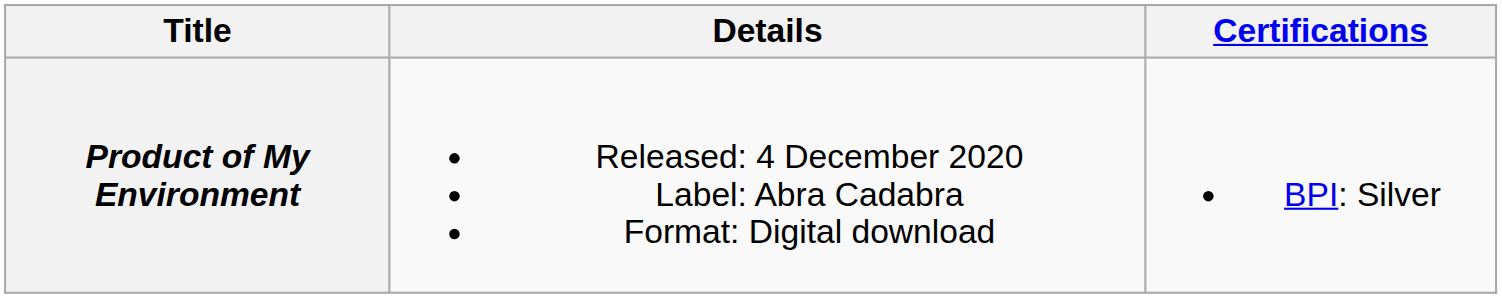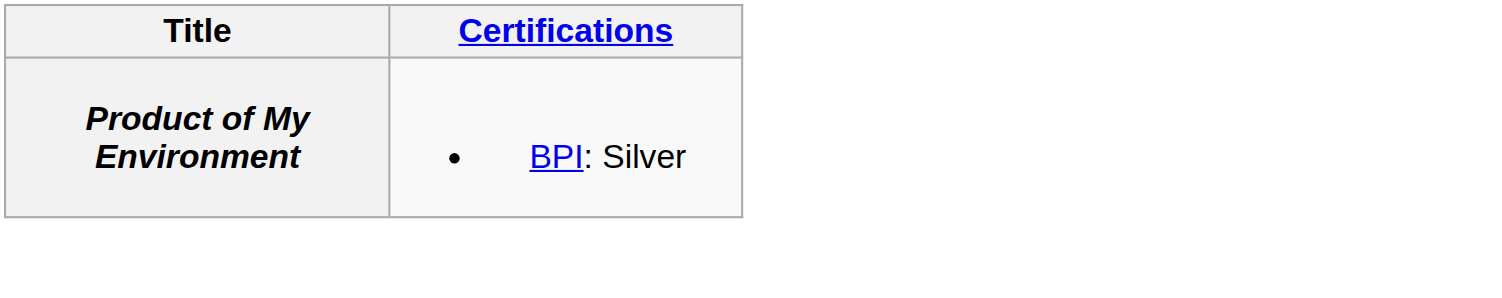- column: Details | Released: 4 December 2020 Label: Abra Cadabra Format: Digital download
